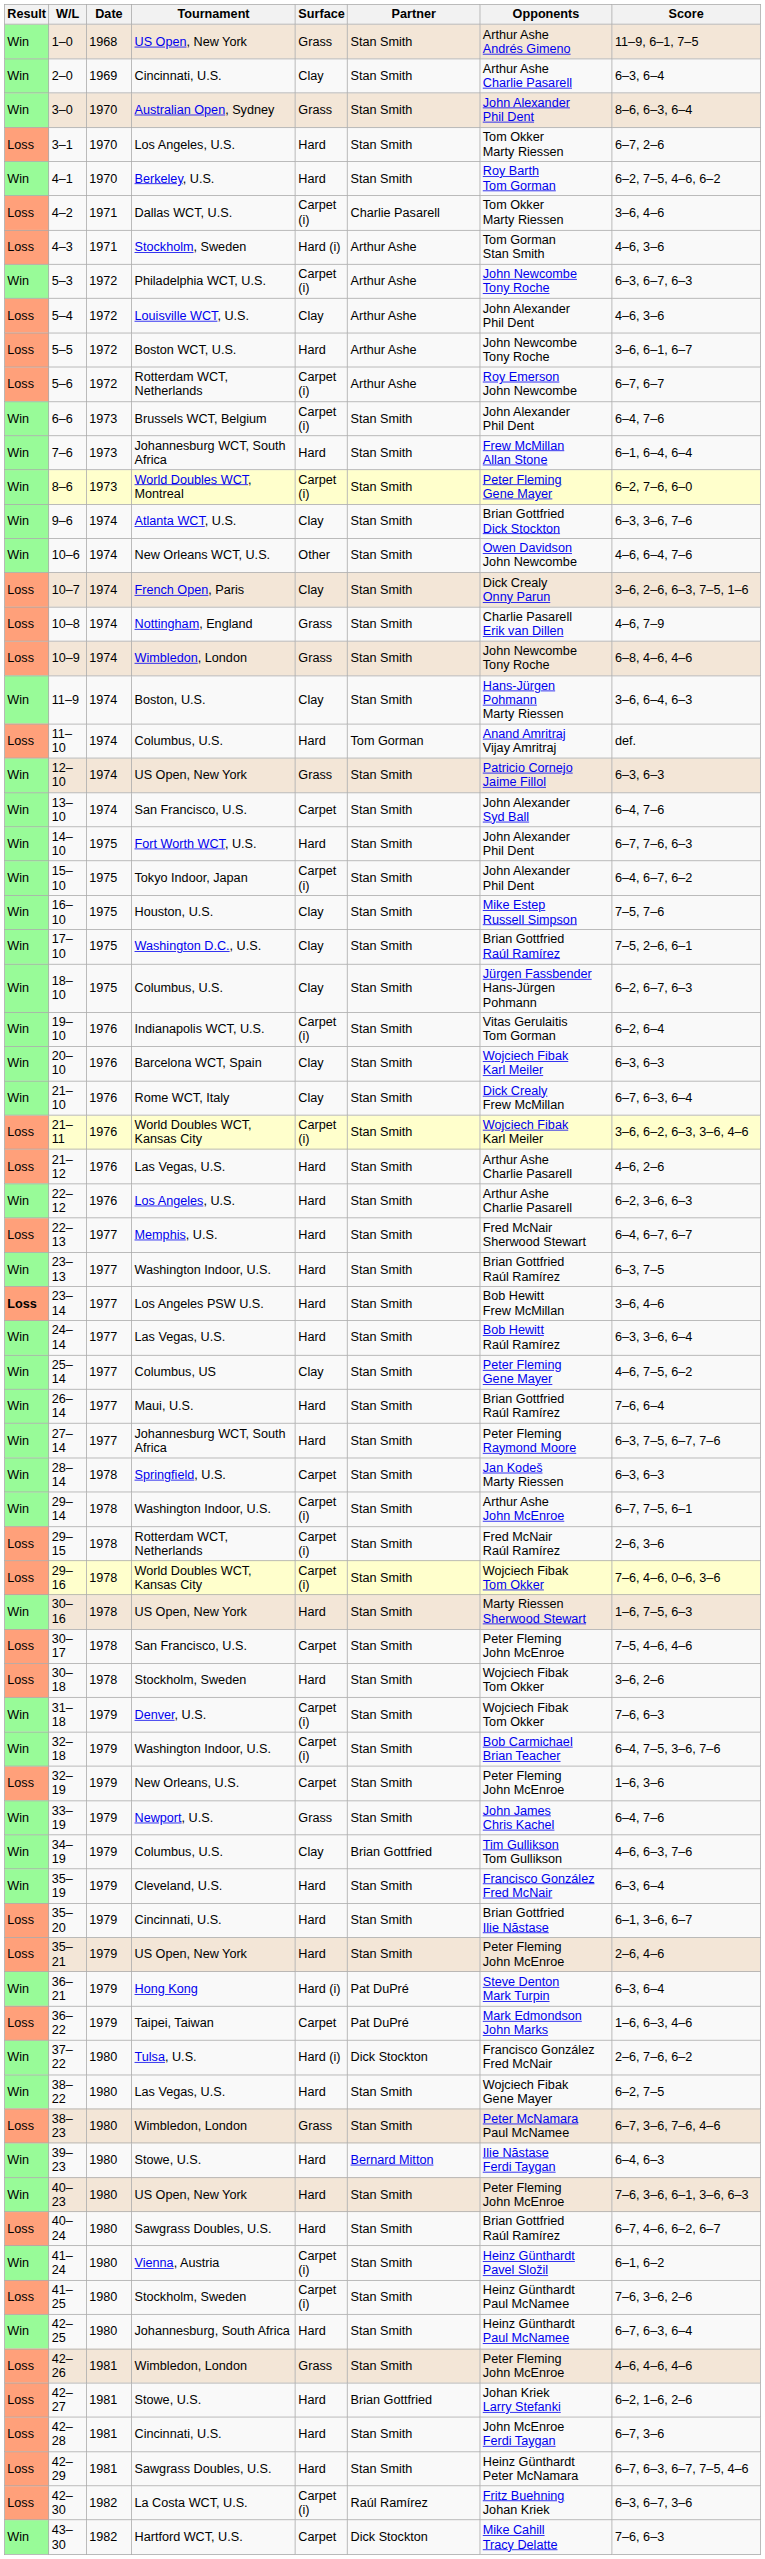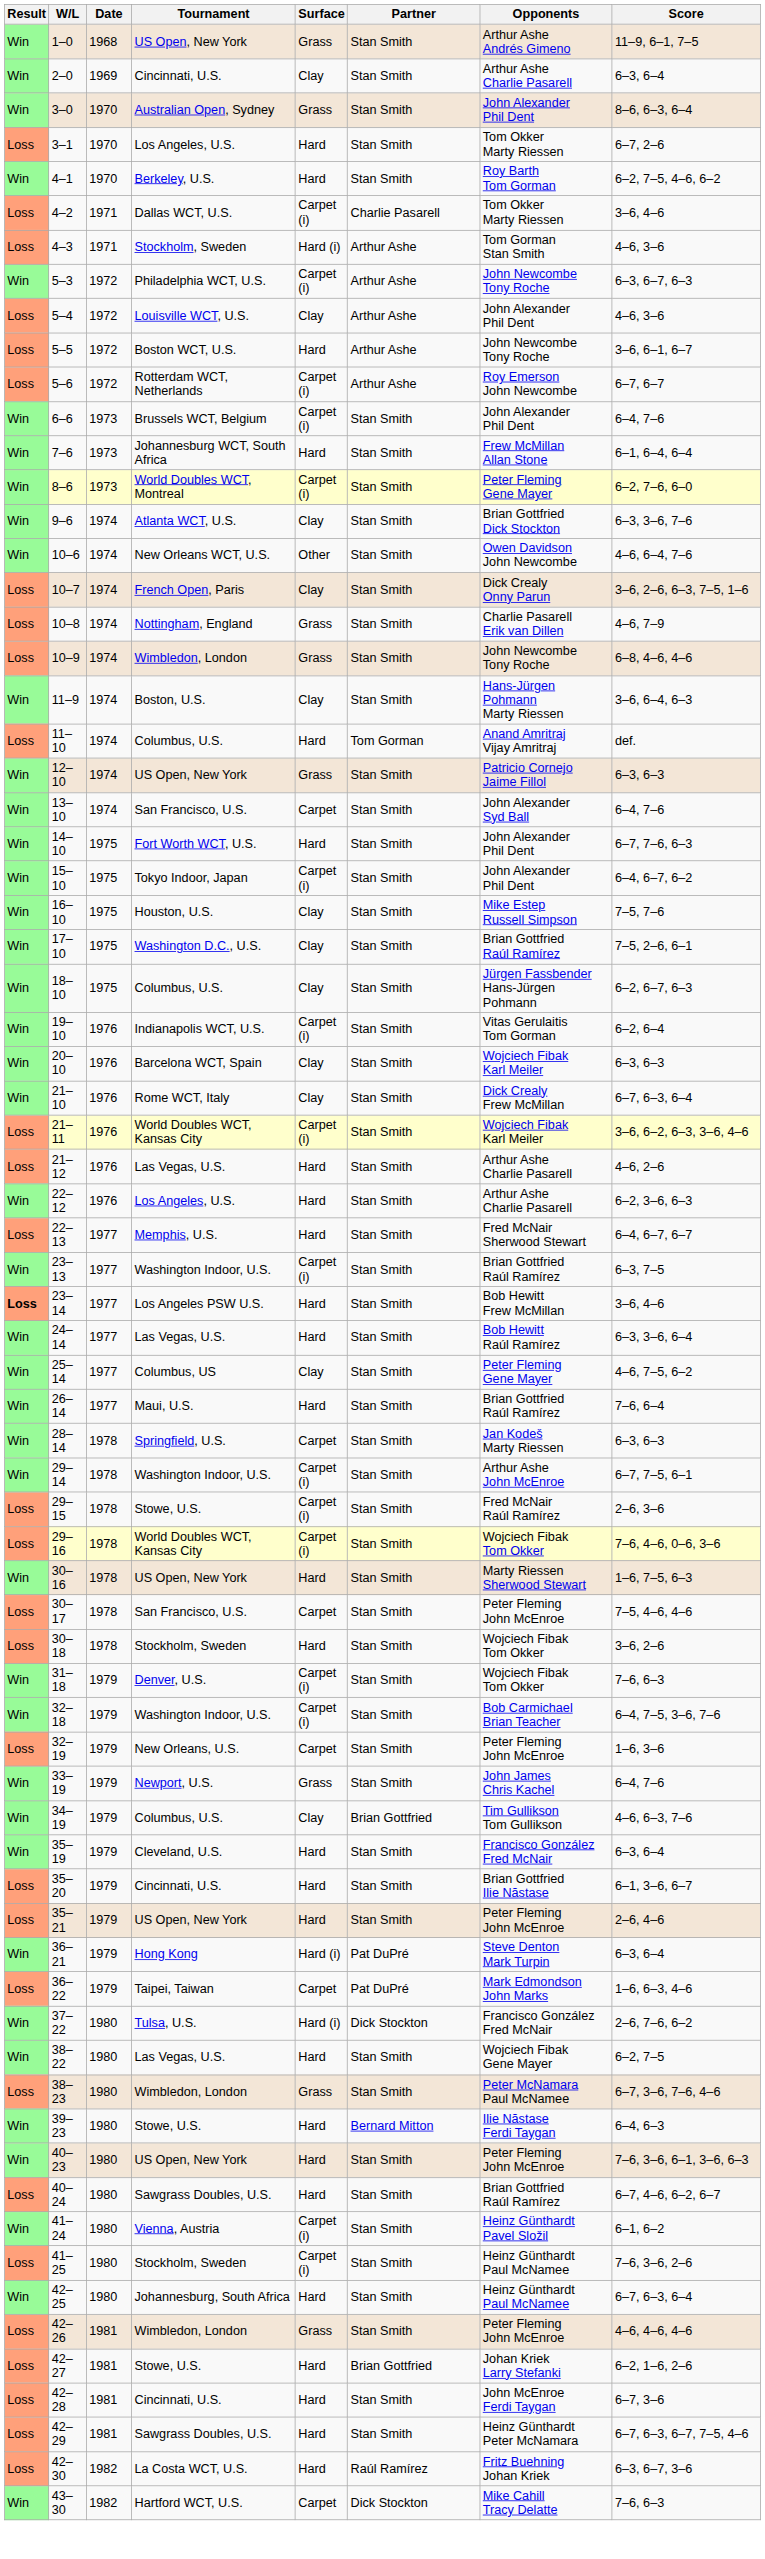23–13 | Surface: Hard -> Carpet (i)
- row: Win | 27–14 | 1977 | Johannesburg WCT, South Africa | Hard | Stan Smith | Peter Fleming Raymond Moore | 6–3, 7–5, 6–7, 7–6
29–15 | Tournament: Rotterdam WCT, Netherlands -> Stowe, U.S.
42–30 | Surface: Carpet (i) -> Hard
